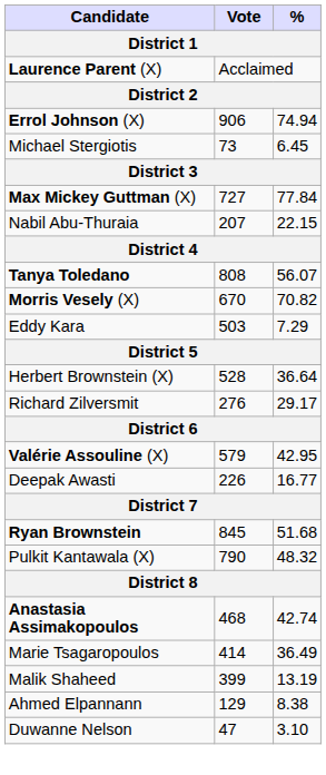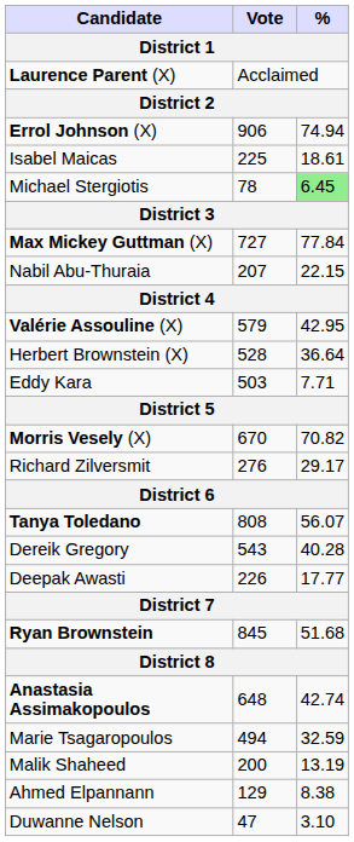+ row: Isabel Maicas | 225 | 18.61
Michael Stergiotis | Vote: 73 -> 78
Michael Stergiotis | %: no background -> lightgreen background
rows swapped: Tanya Toledano <-> Valérie Assouline (X)
rows swapped: Herbert Brownstein (X) <-> Morris Vesely (X)
Eddy Kara | %: 7.29 -> 7.71
+ row: Dereik Gregory | 543 | 40.28
Deepak Awasti | %: 16.77 -> 17.77
- row: Pulkit Kantawala (X) | 790 | 48.32
Anastasia Assimakopoulos | Vote: 468 -> 648
Marie Tsagaropoulos | Vote: 414 -> 494
Marie Tsagaropoulos | %: 36.49 -> 32.59
Malik Shaheed | Vote: 399 -> 200
